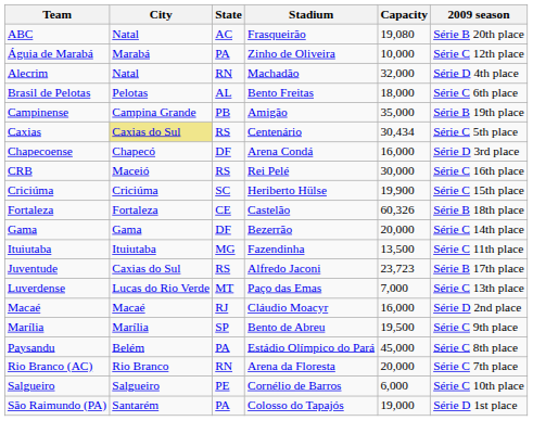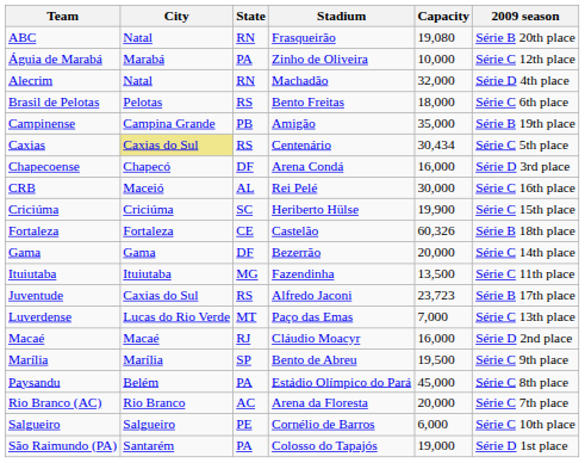ABC | State: AC -> RN
Brasil de Pelotas | State: AL -> RS
CRB | State: RS -> AL
Rio Branco (AC) | State: RN -> AC
